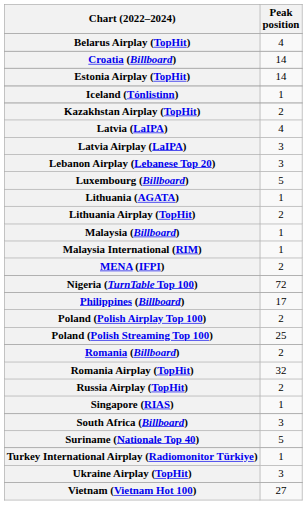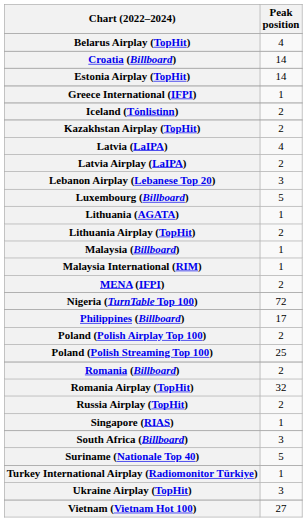+ row: Greece International (IFPI) | 1
Iceland (Tónlistinn) | Peak position: 1 -> 2
Latvia Airplay (LaIPA) | Peak position: 3 -> 2
